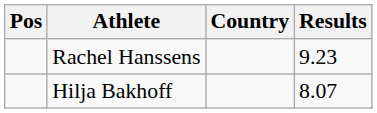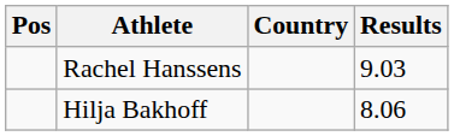Rachel Hanssens | Results: 9.23 -> 9.03
Hilja Bakhoff | Results: 8.07 -> 8.06
